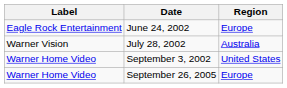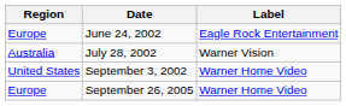columns swapped: Region <-> Label
